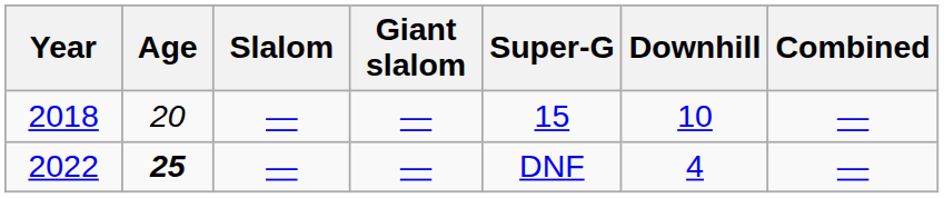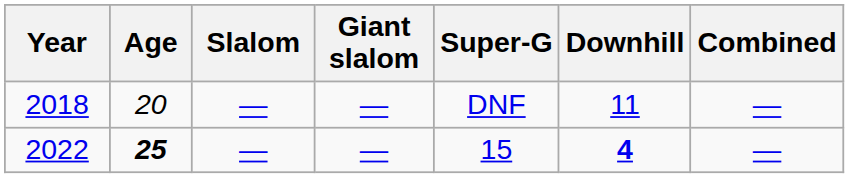2018 | Super-G: 15 -> DNF
2018 | Downhill: 10 -> 11
2022 | Super-G: DNF -> 15
2022 | Downhill: normal -> bold
